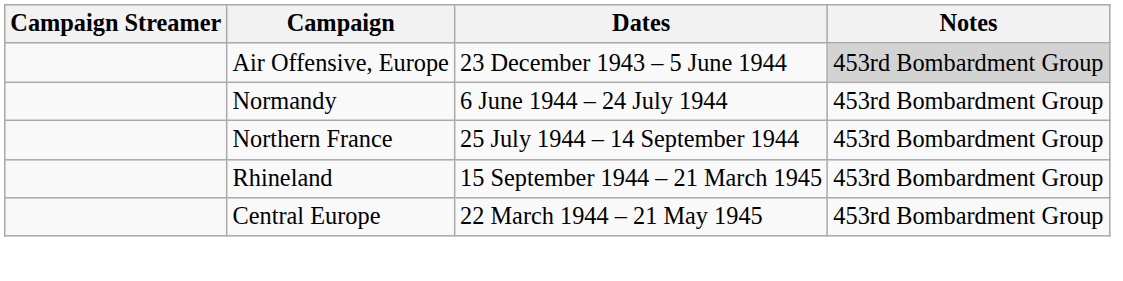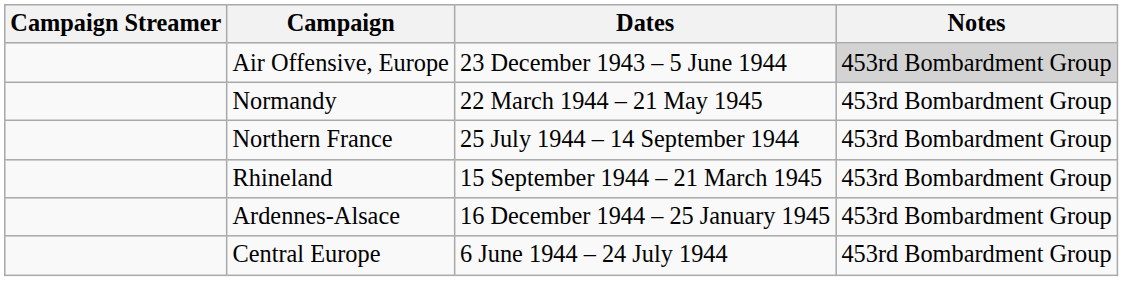Normandy | Dates: 6 June 1944 – 24 July 1944 -> 22 March 1944 – 21 May 1945
+ row: Ardennes-Alsace | 16 December 1944 – 25 January 1945 | 453rd Bombardment Group
Central Europe | Dates: 22 March 1944 – 21 May 1945 -> 6 June 1944 – 24 July 1944
